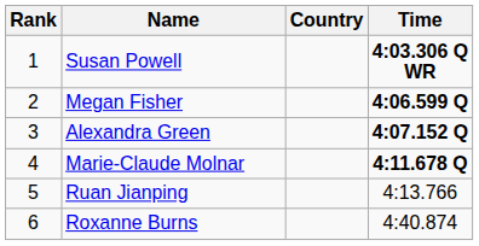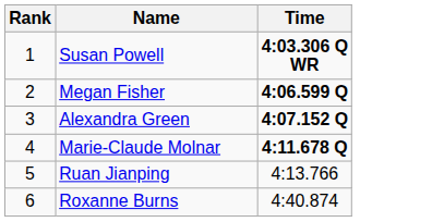- column: Country
